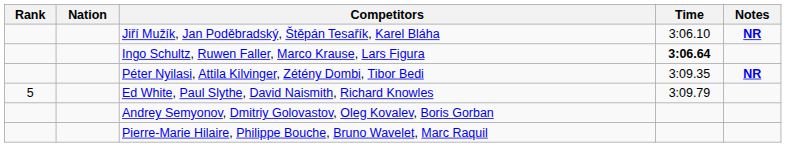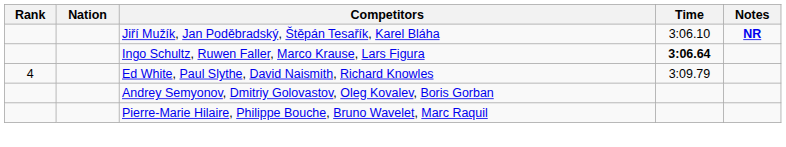- row: Péter Nyilasi, Attila Kilvinger, Zétény Dombi, Tibor Bedi | 3:09.35 | NR
Ed White, Paul Slythe, David Naismith, Richard Knowles | Rank: 5 -> 4
